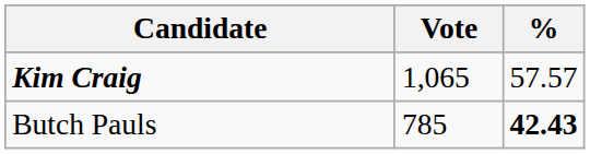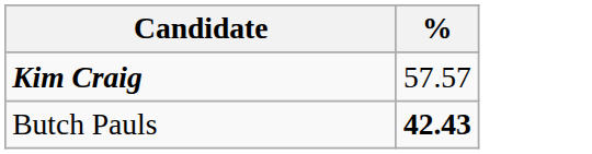- column: Vote | 1,065 | 785
